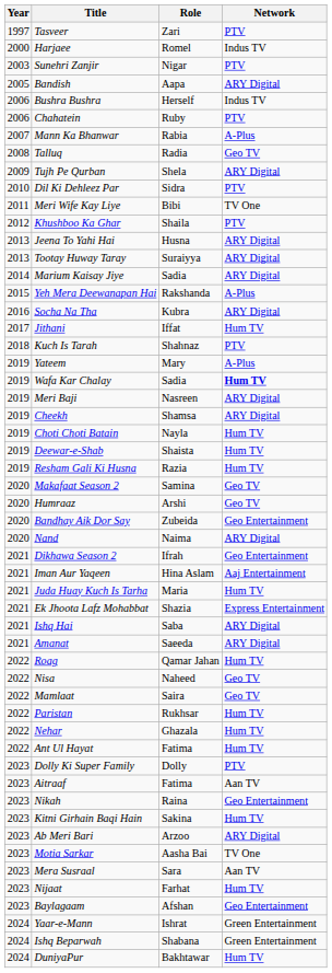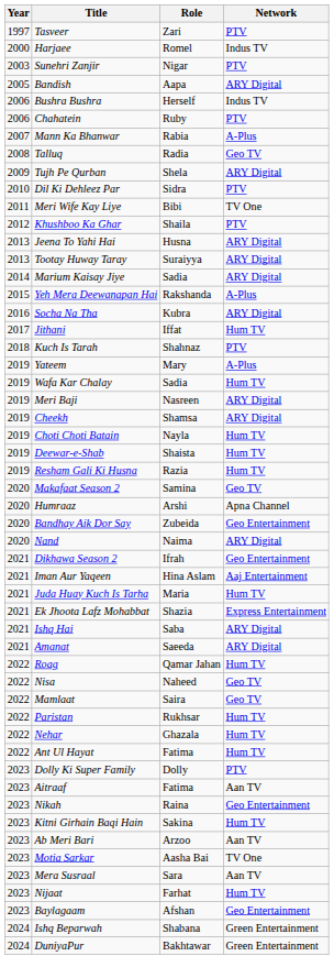Wafa Kar Chalay | Network: bold -> normal
Humraaz | Network: Geo TV -> Apna Channel
Ab Meri Bari | Network: ARY Digital -> Aan TV
- row: 2024 | Yaar-e-Mann | Ishrat | Green Entertainment
DuniyaPur | Network: Hum TV -> Green Entertainment
